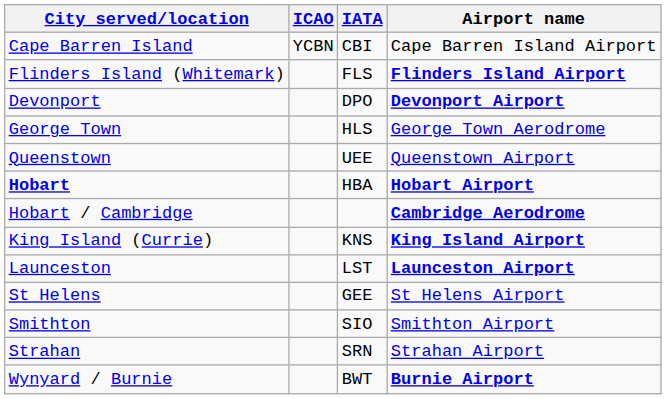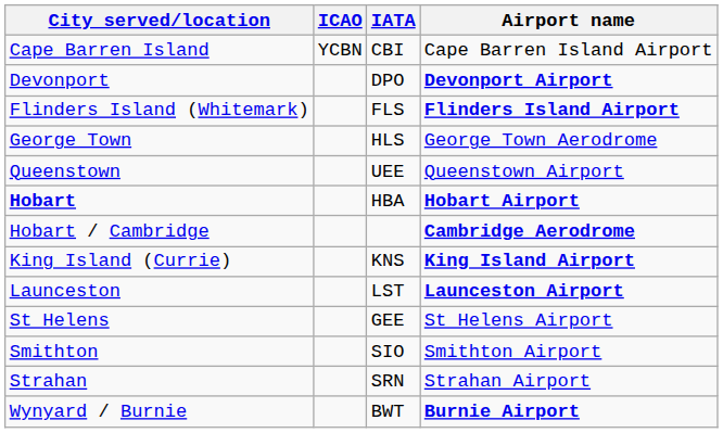rows swapped: Devonport <-> Flinders Island (Whitemark)
